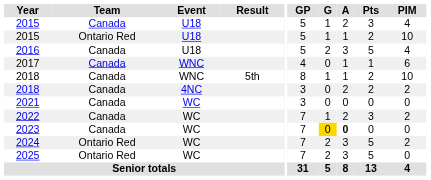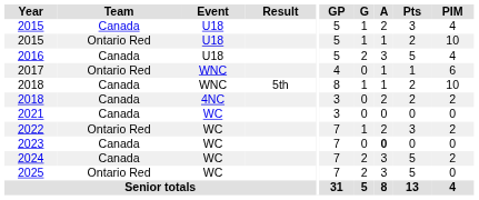2017 | Team: Canada -> Ontario Red
2022 | Team: Canada -> Ontario Red
2023 | G: gold background -> no background
2024 | Team: Ontario Red -> Canada
